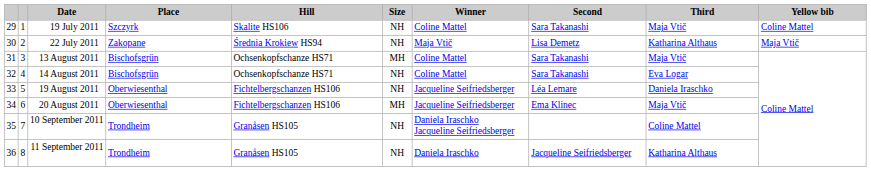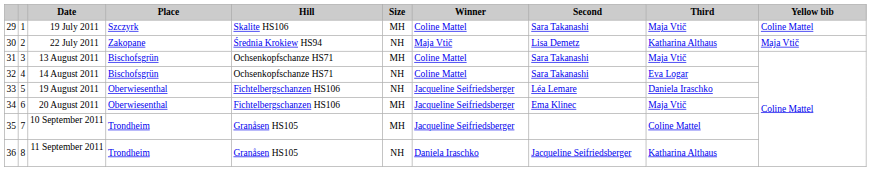19 July 2011 | Size: NH -> MH
10 September 2011 | Size: NH -> MH
10 September 2011 | Winner: Daniela Iraschko Jacqueline Seifriedsberger -> Jacqueline Seifriedsberger
